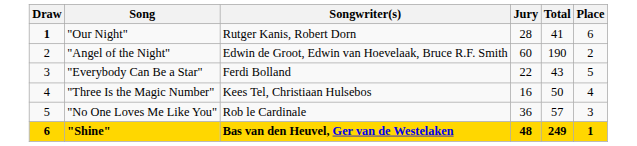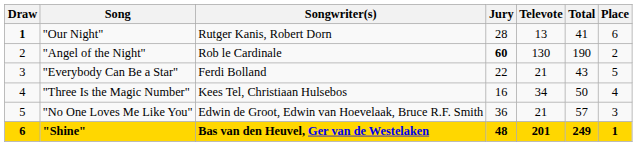+ column: Televote | 13 | 130 | 21 | 34 | 21 | 201
"Angel of the Night" | Songwriter(s): Edwin de Groot, Edwin van Hoevelaak, Bruce R.F. Smith -> Rob le Cardinale
"Angel of the Night" | Jury: normal -> bold
"No One Loves Me Like You" | Songwriter(s): Rob le Cardinale -> Edwin de Groot, Edwin van Hoevelaak, Bruce R.F. Smith
